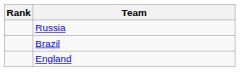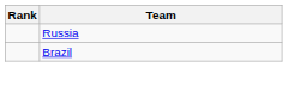- row: England
